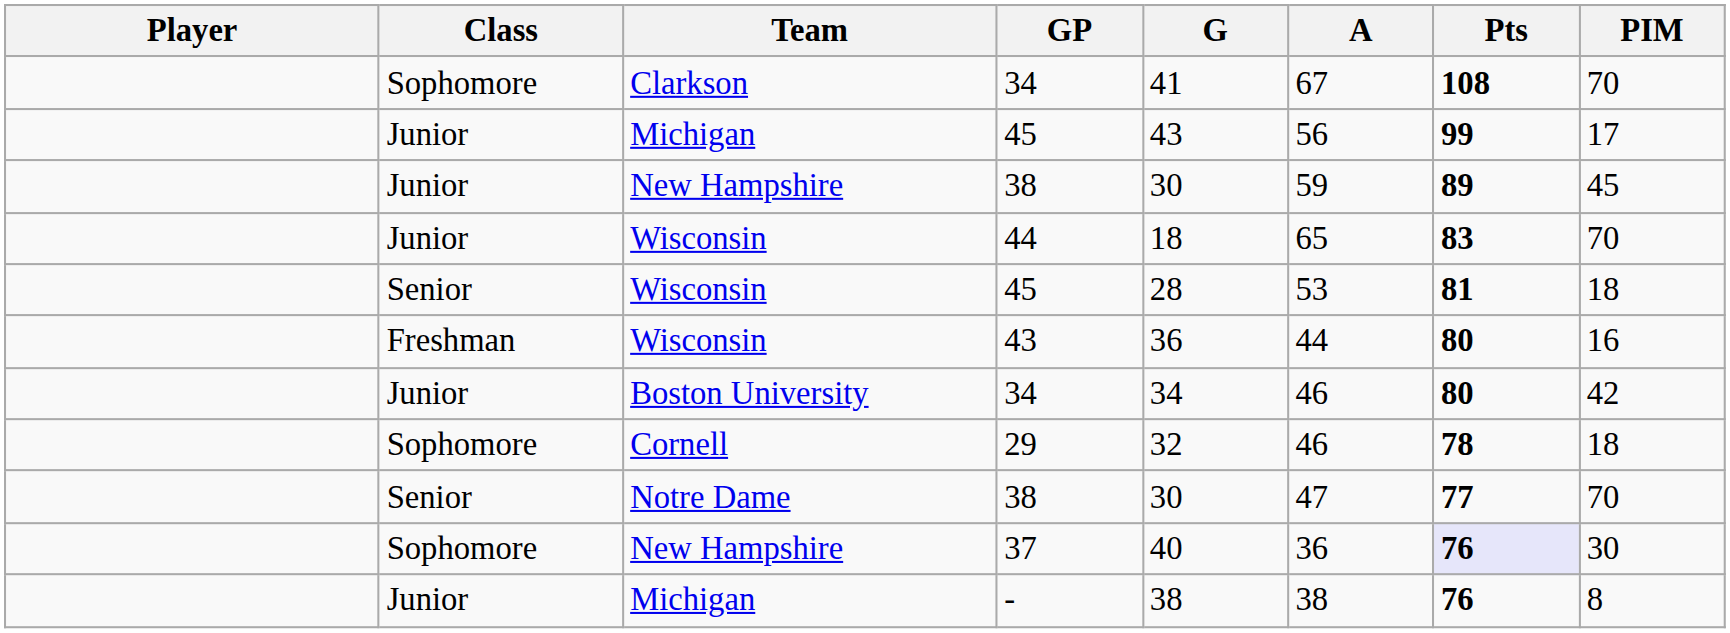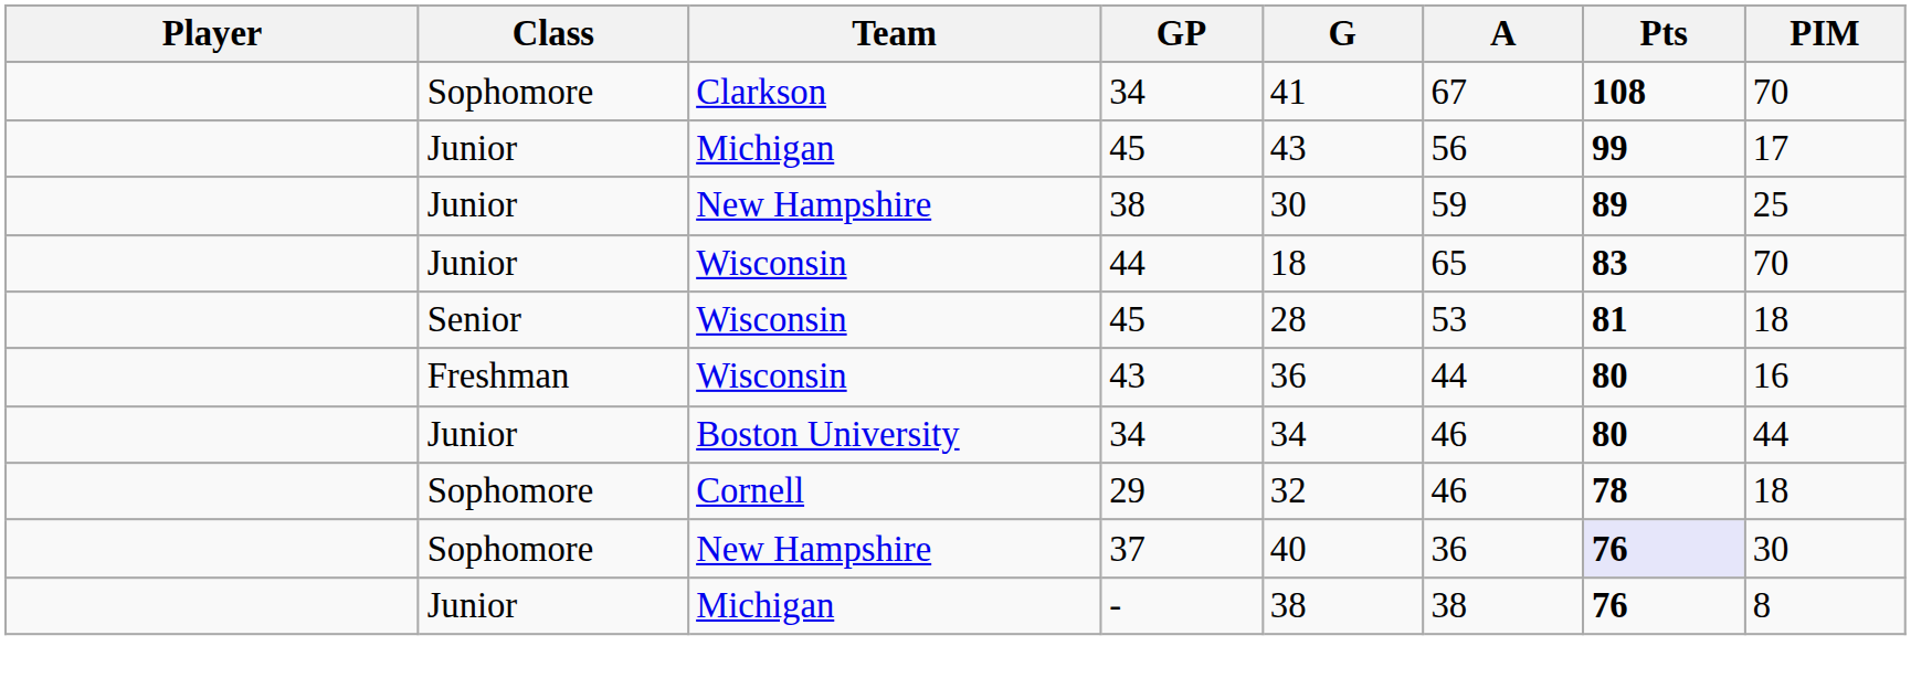New Hampshire / 38 | PIM: 45 -> 25
Boston University / 34 | PIM: 42 -> 44
- row: Senior | Notre Dame | 38 | 30 | 47 | 77 | 70
